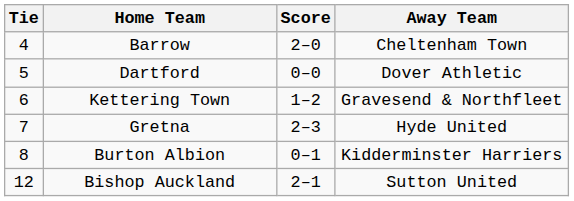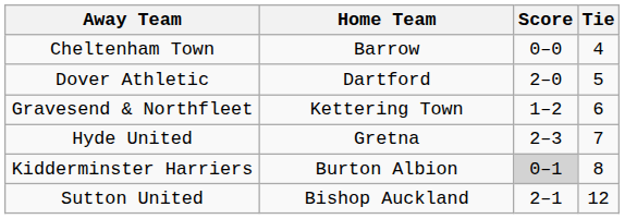columns swapped: Tie <-> Away Team
Barrow | Score: 2–0 -> 0–0
Dartford | Score: 0–0 -> 2–0
Burton Albion | Score: no background -> lightgrey background
